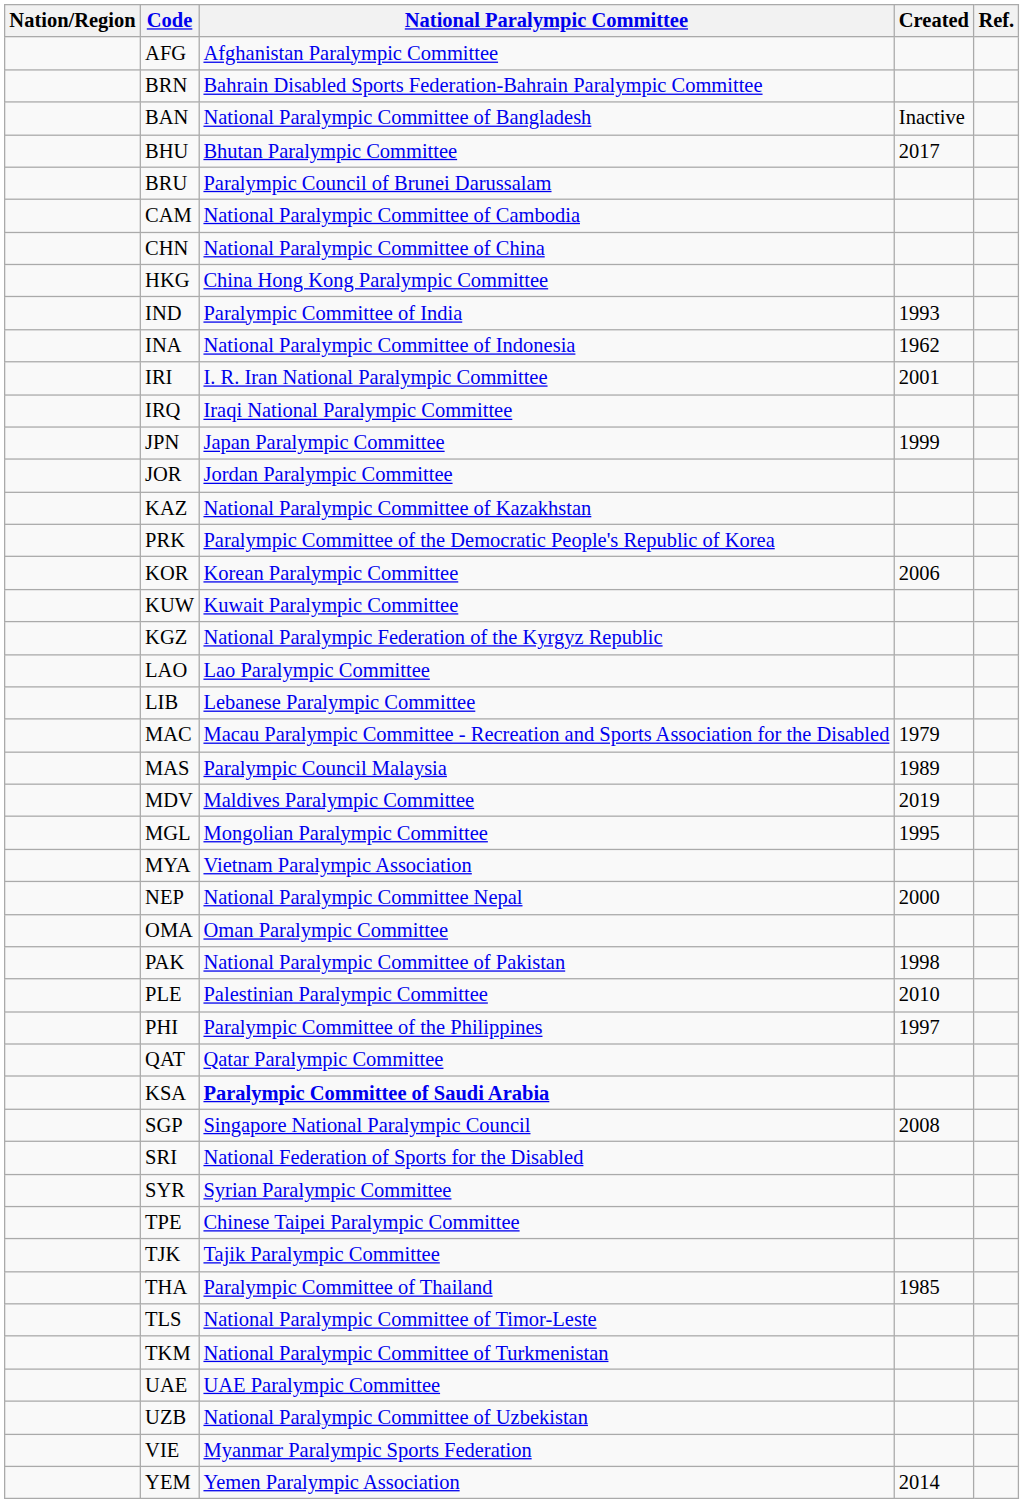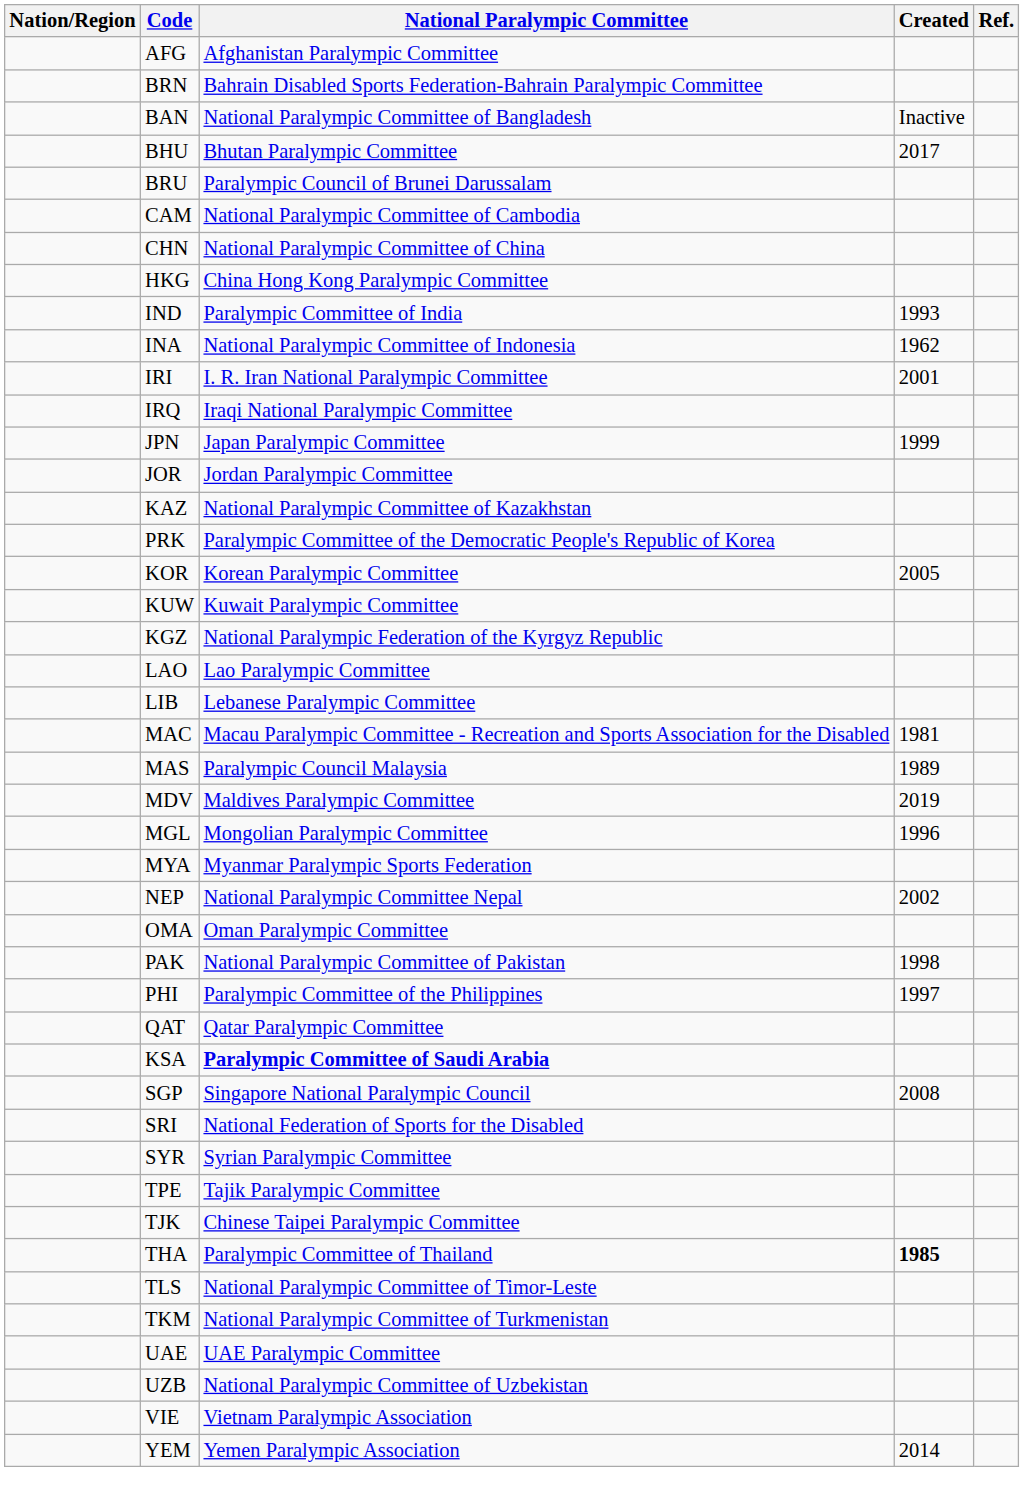KOR | Created: 2006 -> 2005
MAC | Created: 1979 -> 1981
MGL | Created: 1995 -> 1996
MYA | National Paralympic Committee: Vietnam Paralympic Association -> Myanmar Paralympic Sports Federation
NEP | Created: 2000 -> 2002
- row: PLE | Palestinian Paralympic Committee | 2010
TPE | National Paralympic Committee: Chinese Taipei Paralympic Committee -> Tajik Paralympic Committee
TJK | National Paralympic Committee: Tajik Paralympic Committee -> Chinese Taipei Paralympic Committee
THA | Created: normal -> bold
VIE | National Paralympic Committee: Myanmar Paralympic Sports Federation -> Vietnam Paralympic Association
